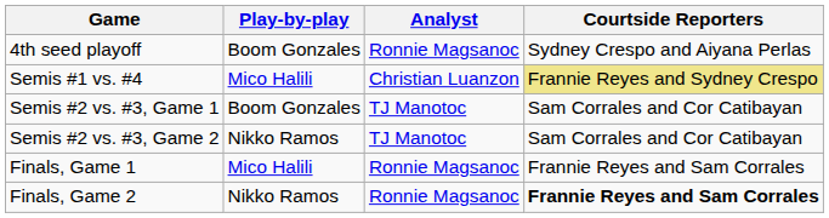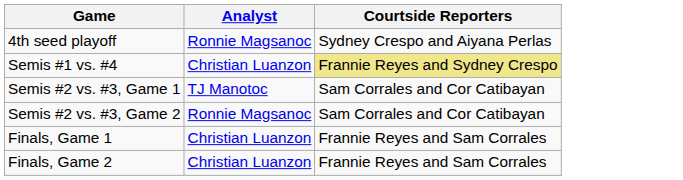- column: Play-by-play | Boom Gonzales | Mico Halili | Boom Gonzales | Nikko Ramos | Mico Halili | Nikko Ramos
Semis #2 vs. #3, Game 2 | Analyst: TJ Manotoc -> Ronnie Magsanoc
Finals, Game 1 | Analyst: Ronnie Magsanoc -> Christian Luanzon
Finals, Game 2 | Analyst: Ronnie Magsanoc -> Christian Luanzon
Finals, Game 2 | Courtside Reporters: bold -> normal
